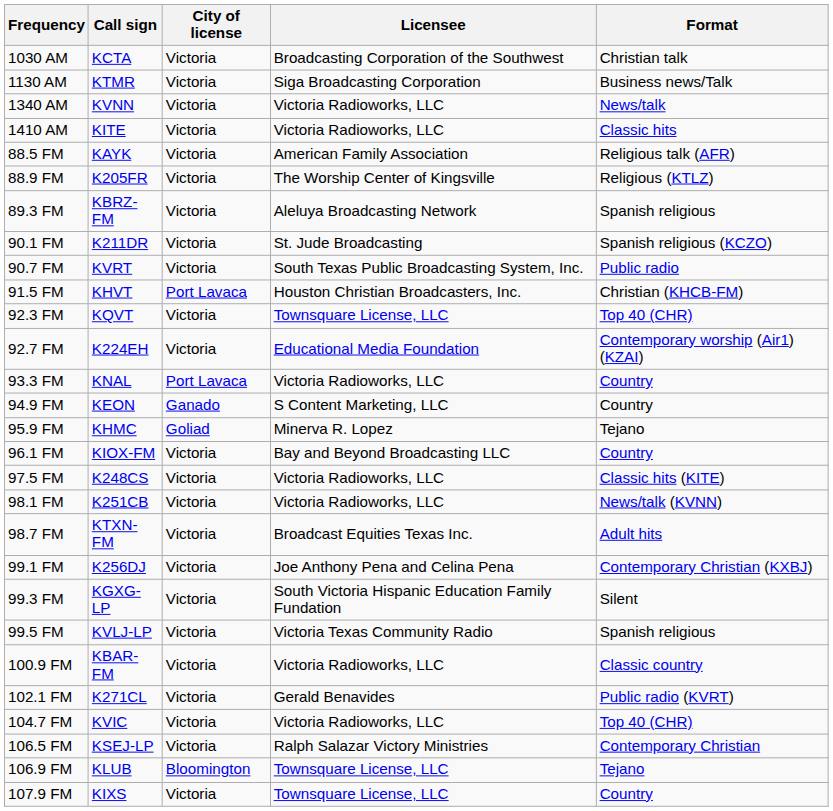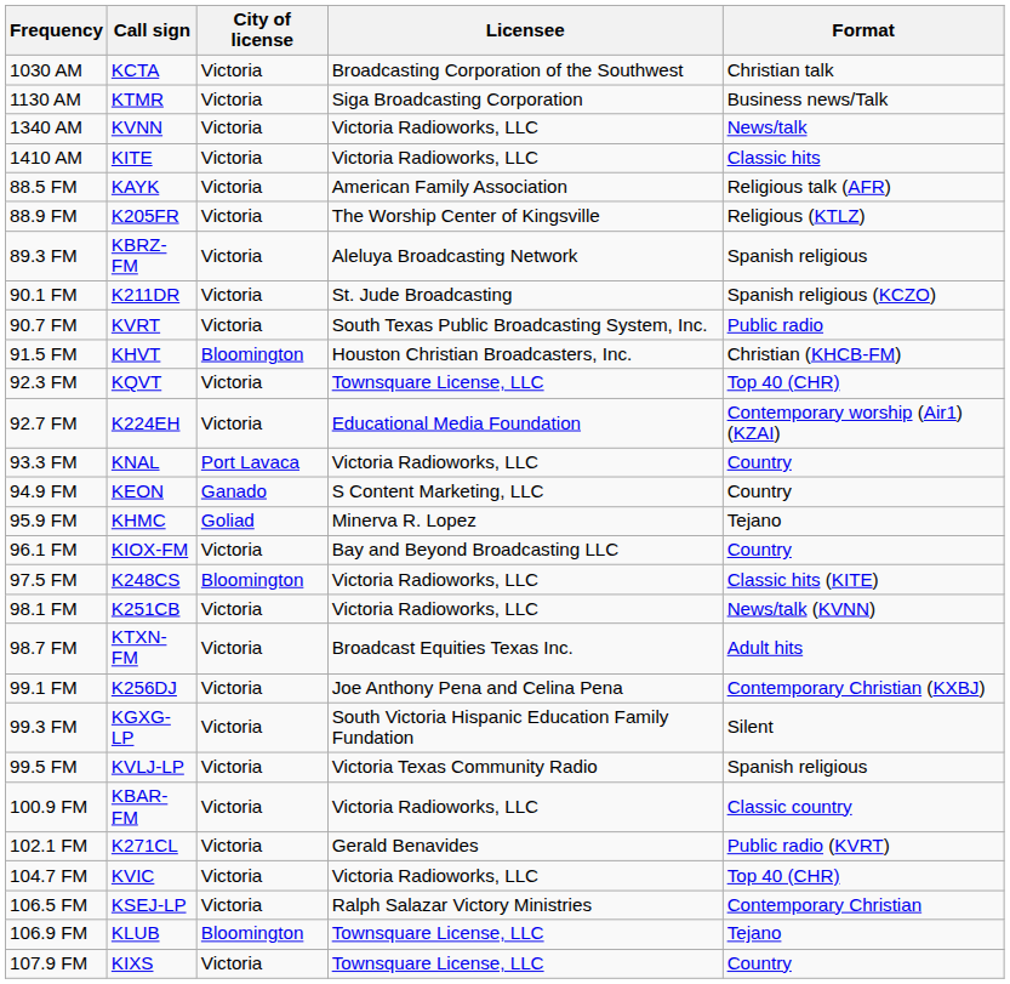91.5 FM | City of license: Port Lavaca -> Bloomington
97.5 FM | City of license: Victoria -> Bloomington
